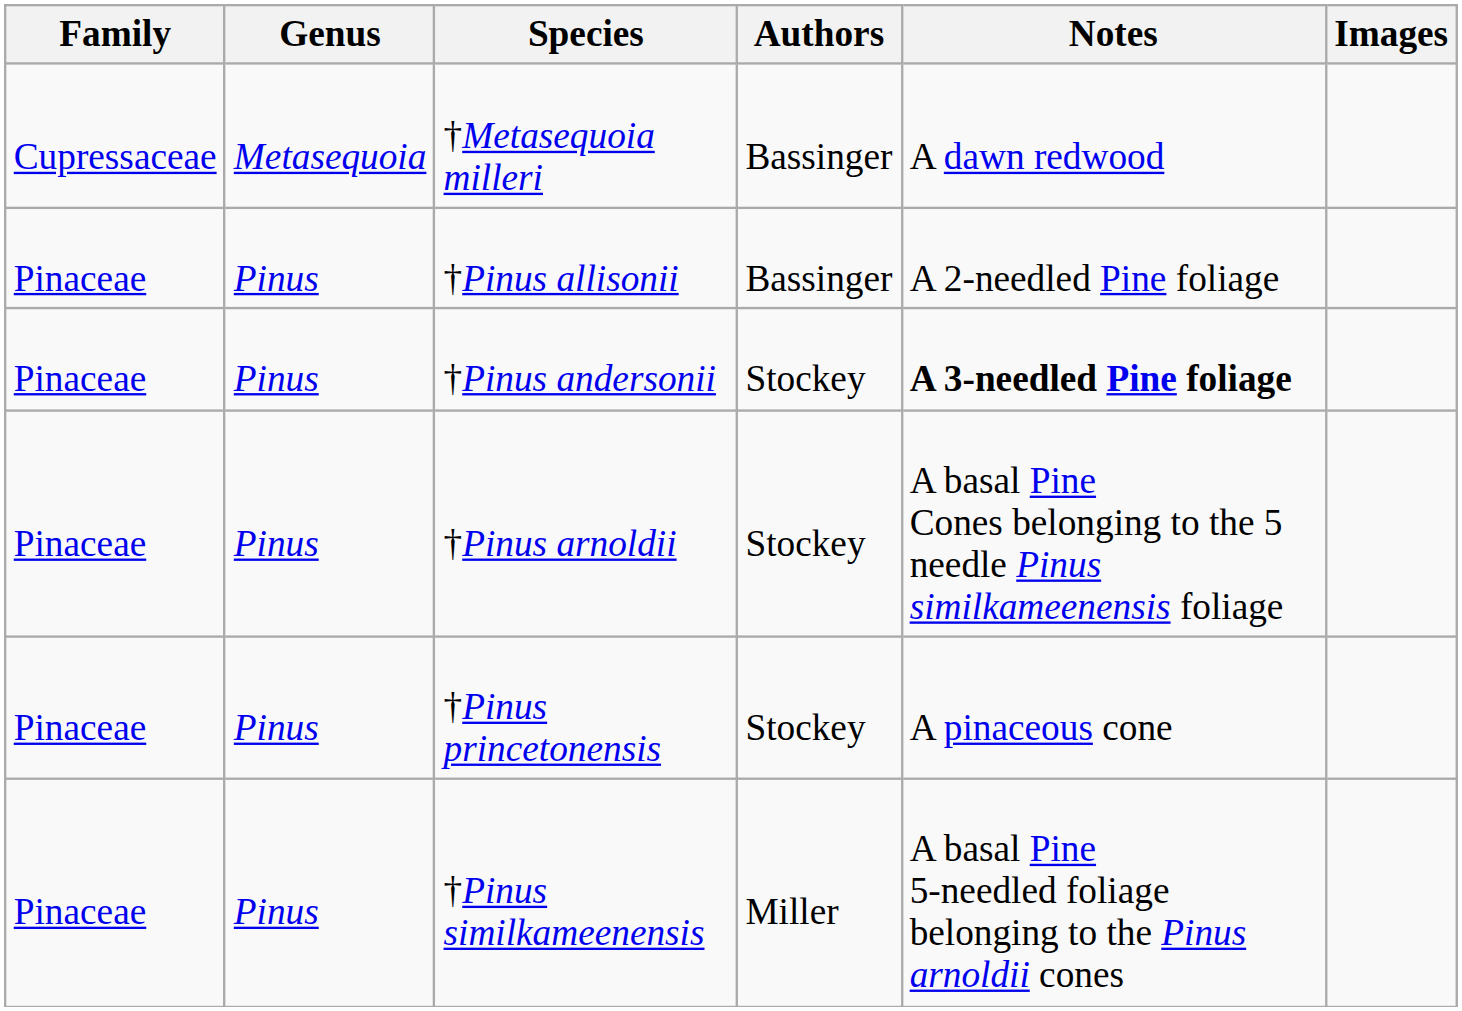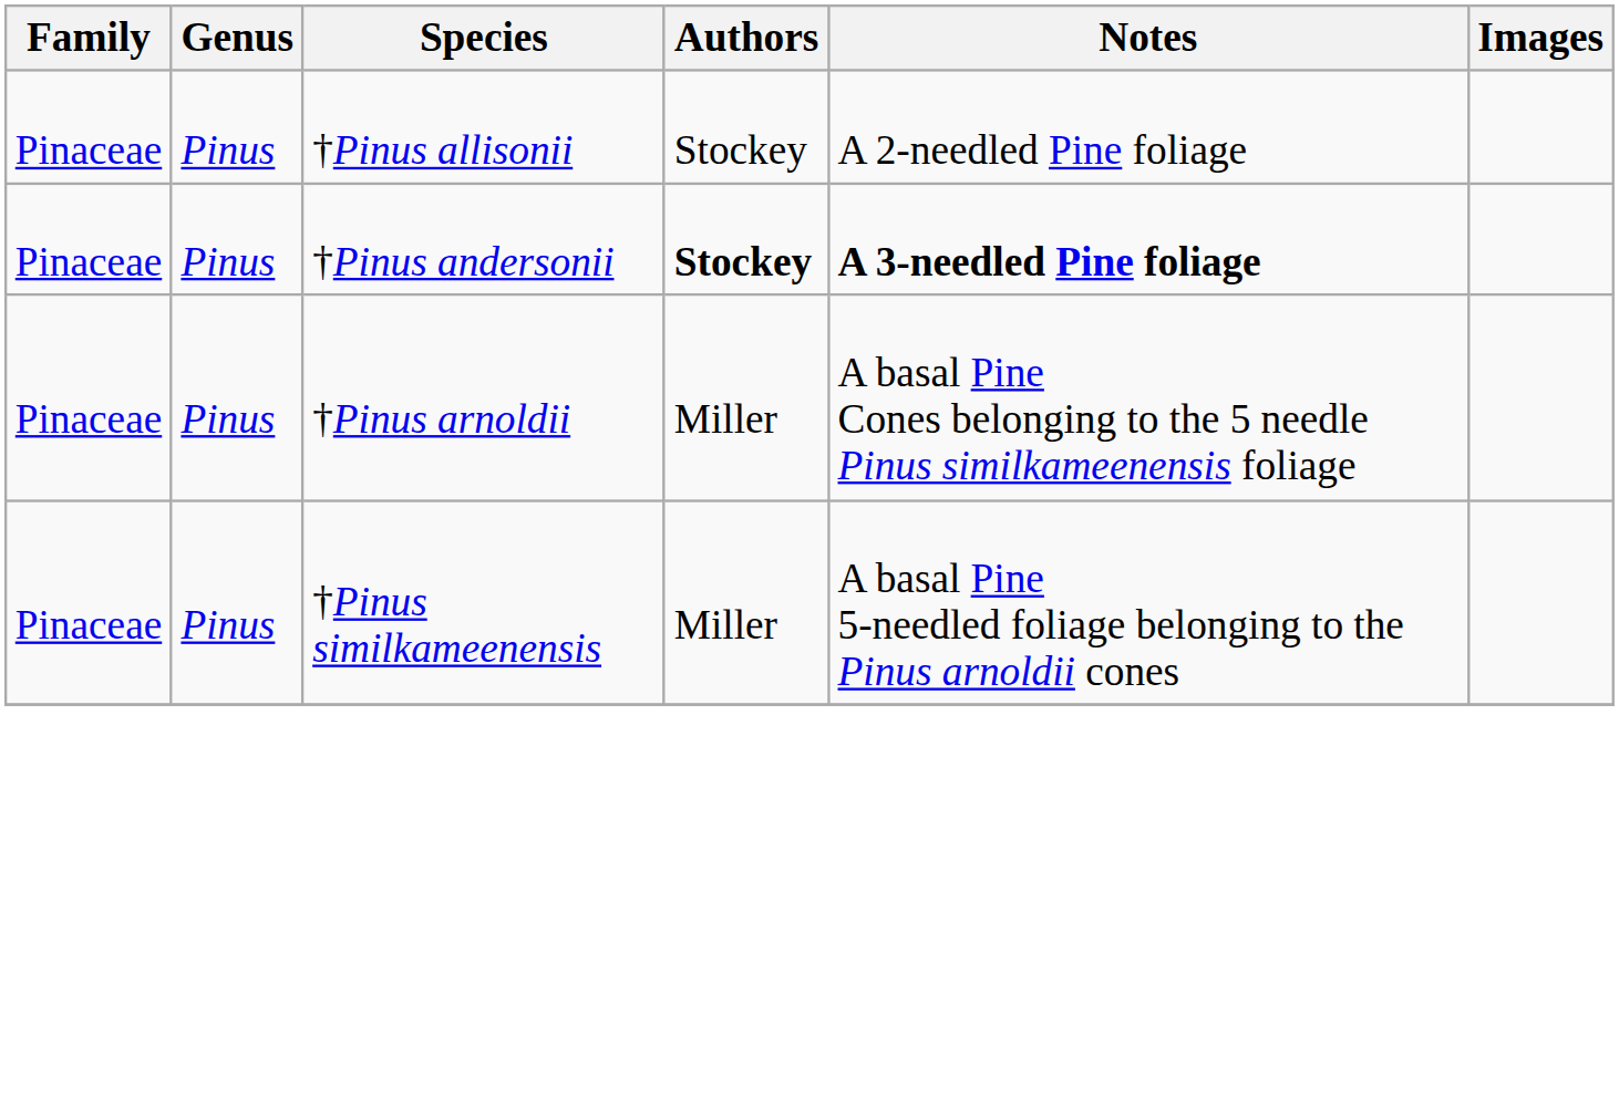- row: Cupressaceae | Metasequoia | †Metasequoia milleri | Bassinger | A dawn redwood
†Pinus allisonii | Authors: Bassinger -> Stockey
†Pinus andersonii | Authors: normal -> bold
†Pinus arnoldii | Authors: Stockey -> Miller
- row: Pinaceae | Pinus | †Pinus princetonensis | Stockey | A pinaceous cone
